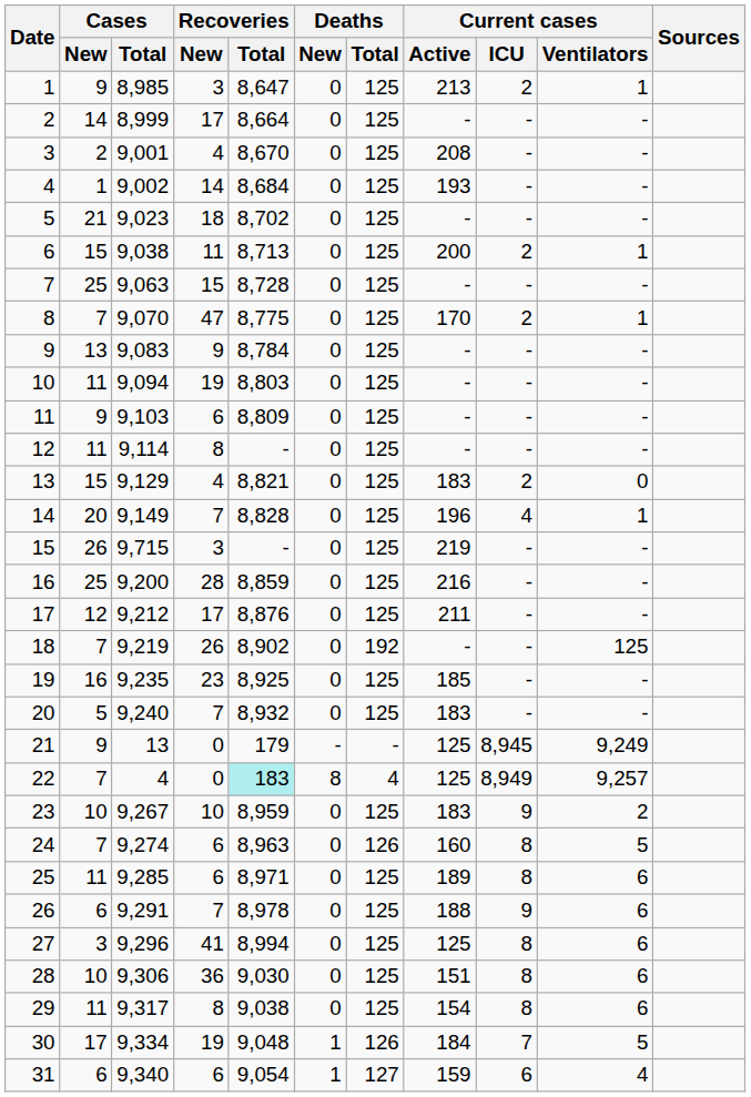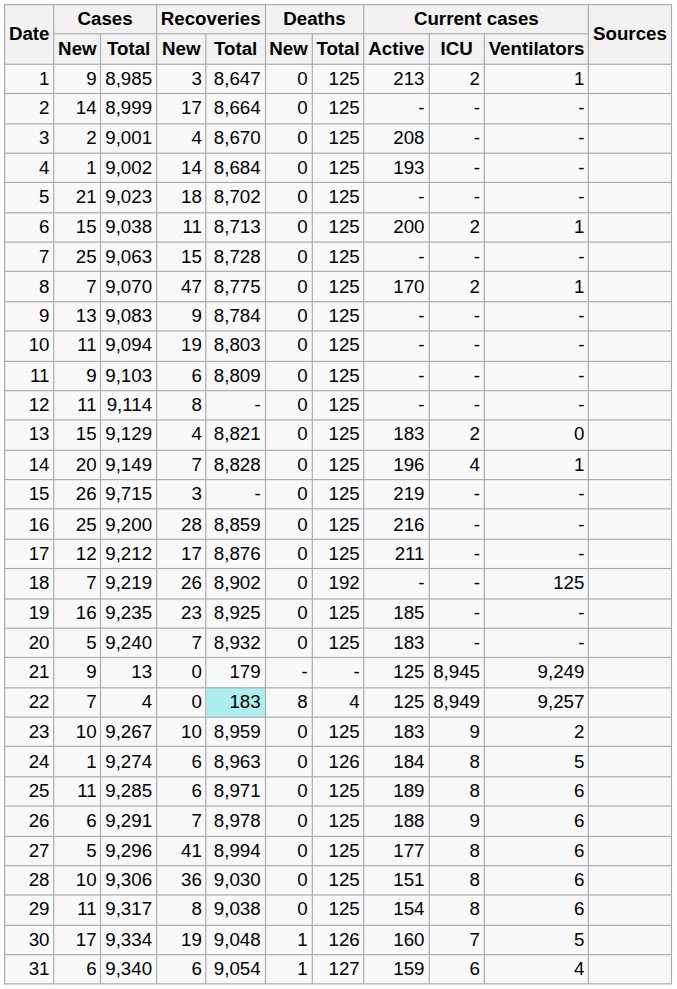24 | Cases / New: 7 -> 1
24 | Current cases / Active: 160 -> 184
27 | Cases / New: 3 -> 5
27 | Current cases / Active: 125 -> 177
30 | Current cases / Active: 184 -> 160
